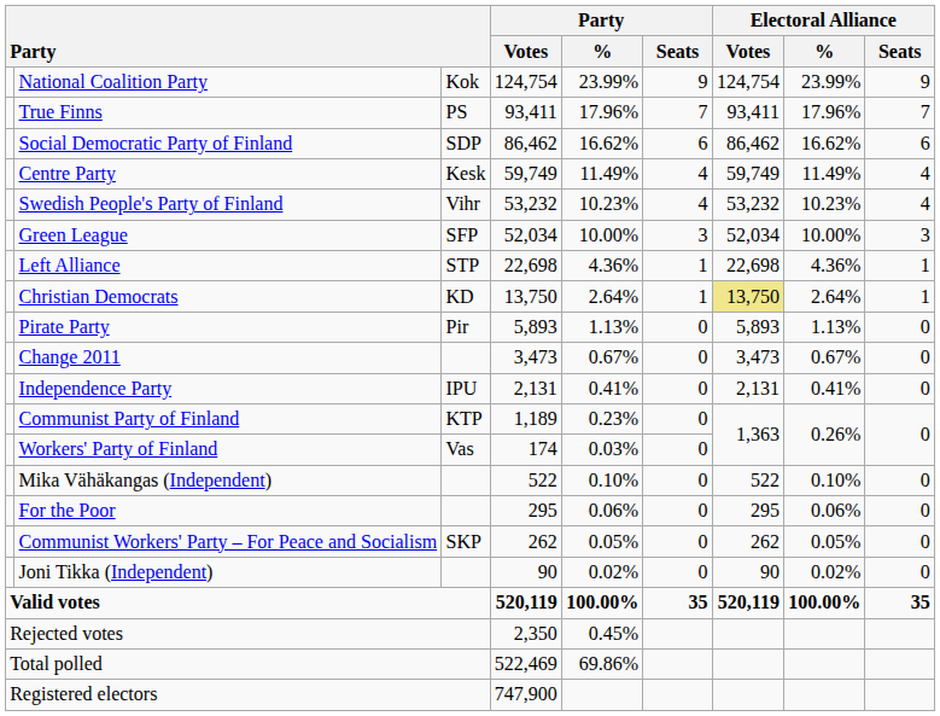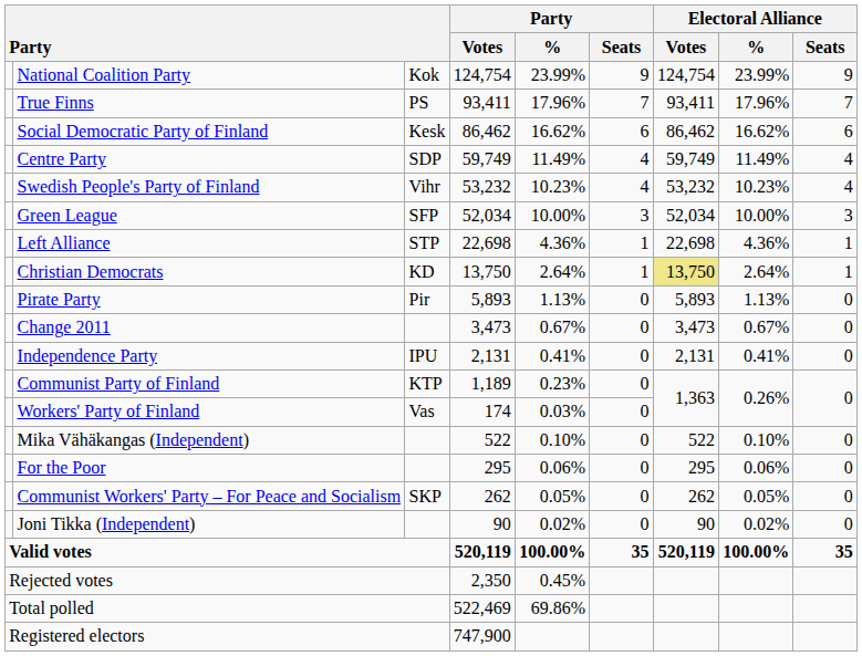Social Democratic Party of Finland | column 3: SDP -> Kesk
Centre Party | column 3: Kesk -> SDP
